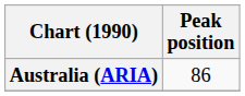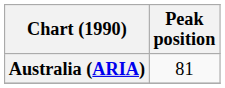Australia (ARIA) | Peak position: 86 -> 81
